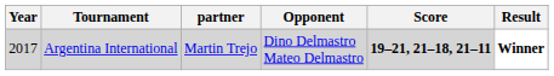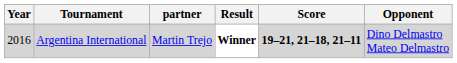columns swapped: Opponent <-> Result
Argentina International | Year: 2017 -> 2016
